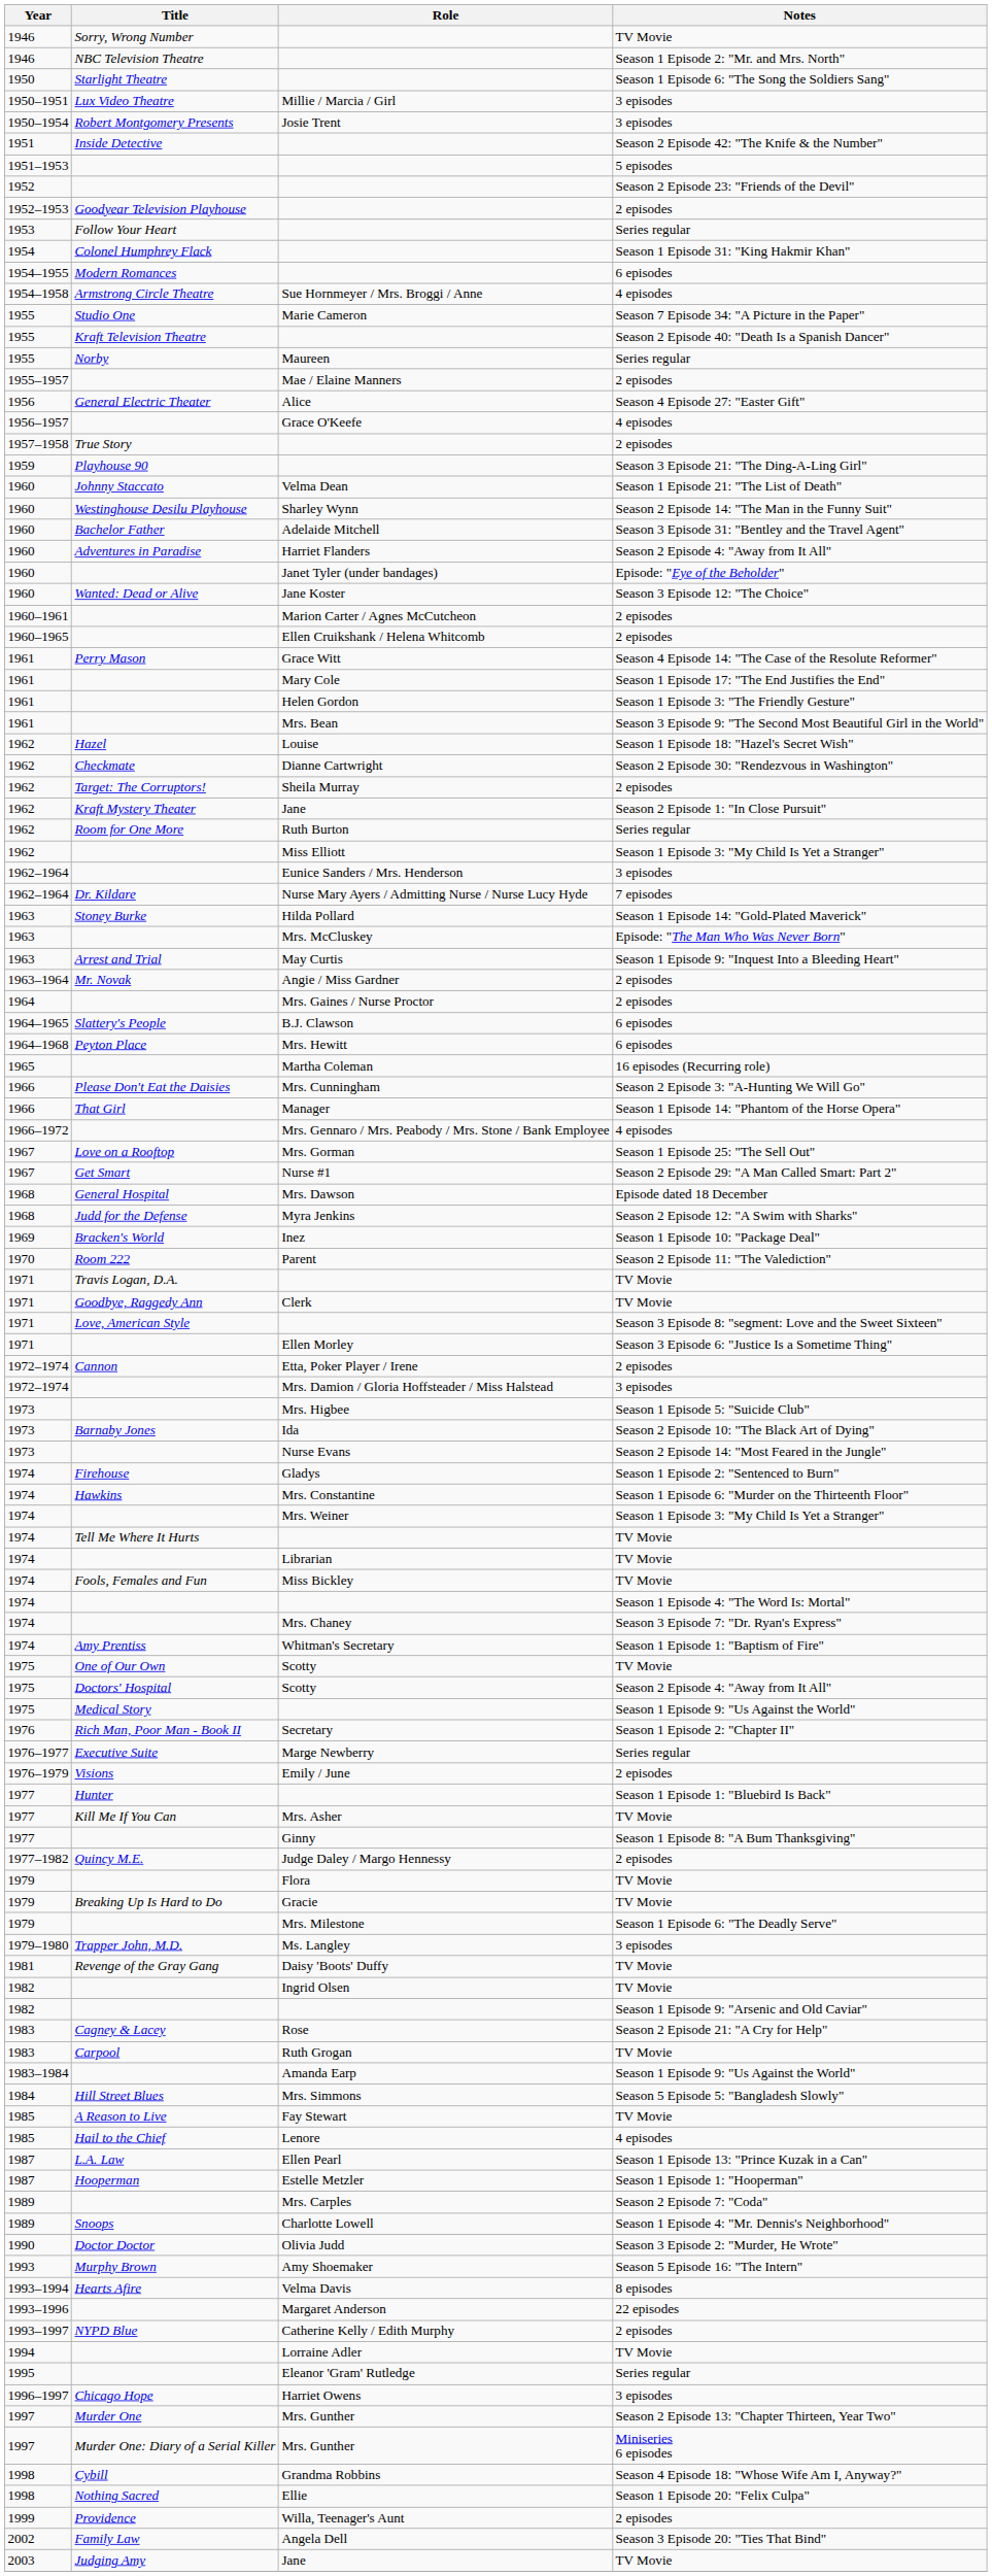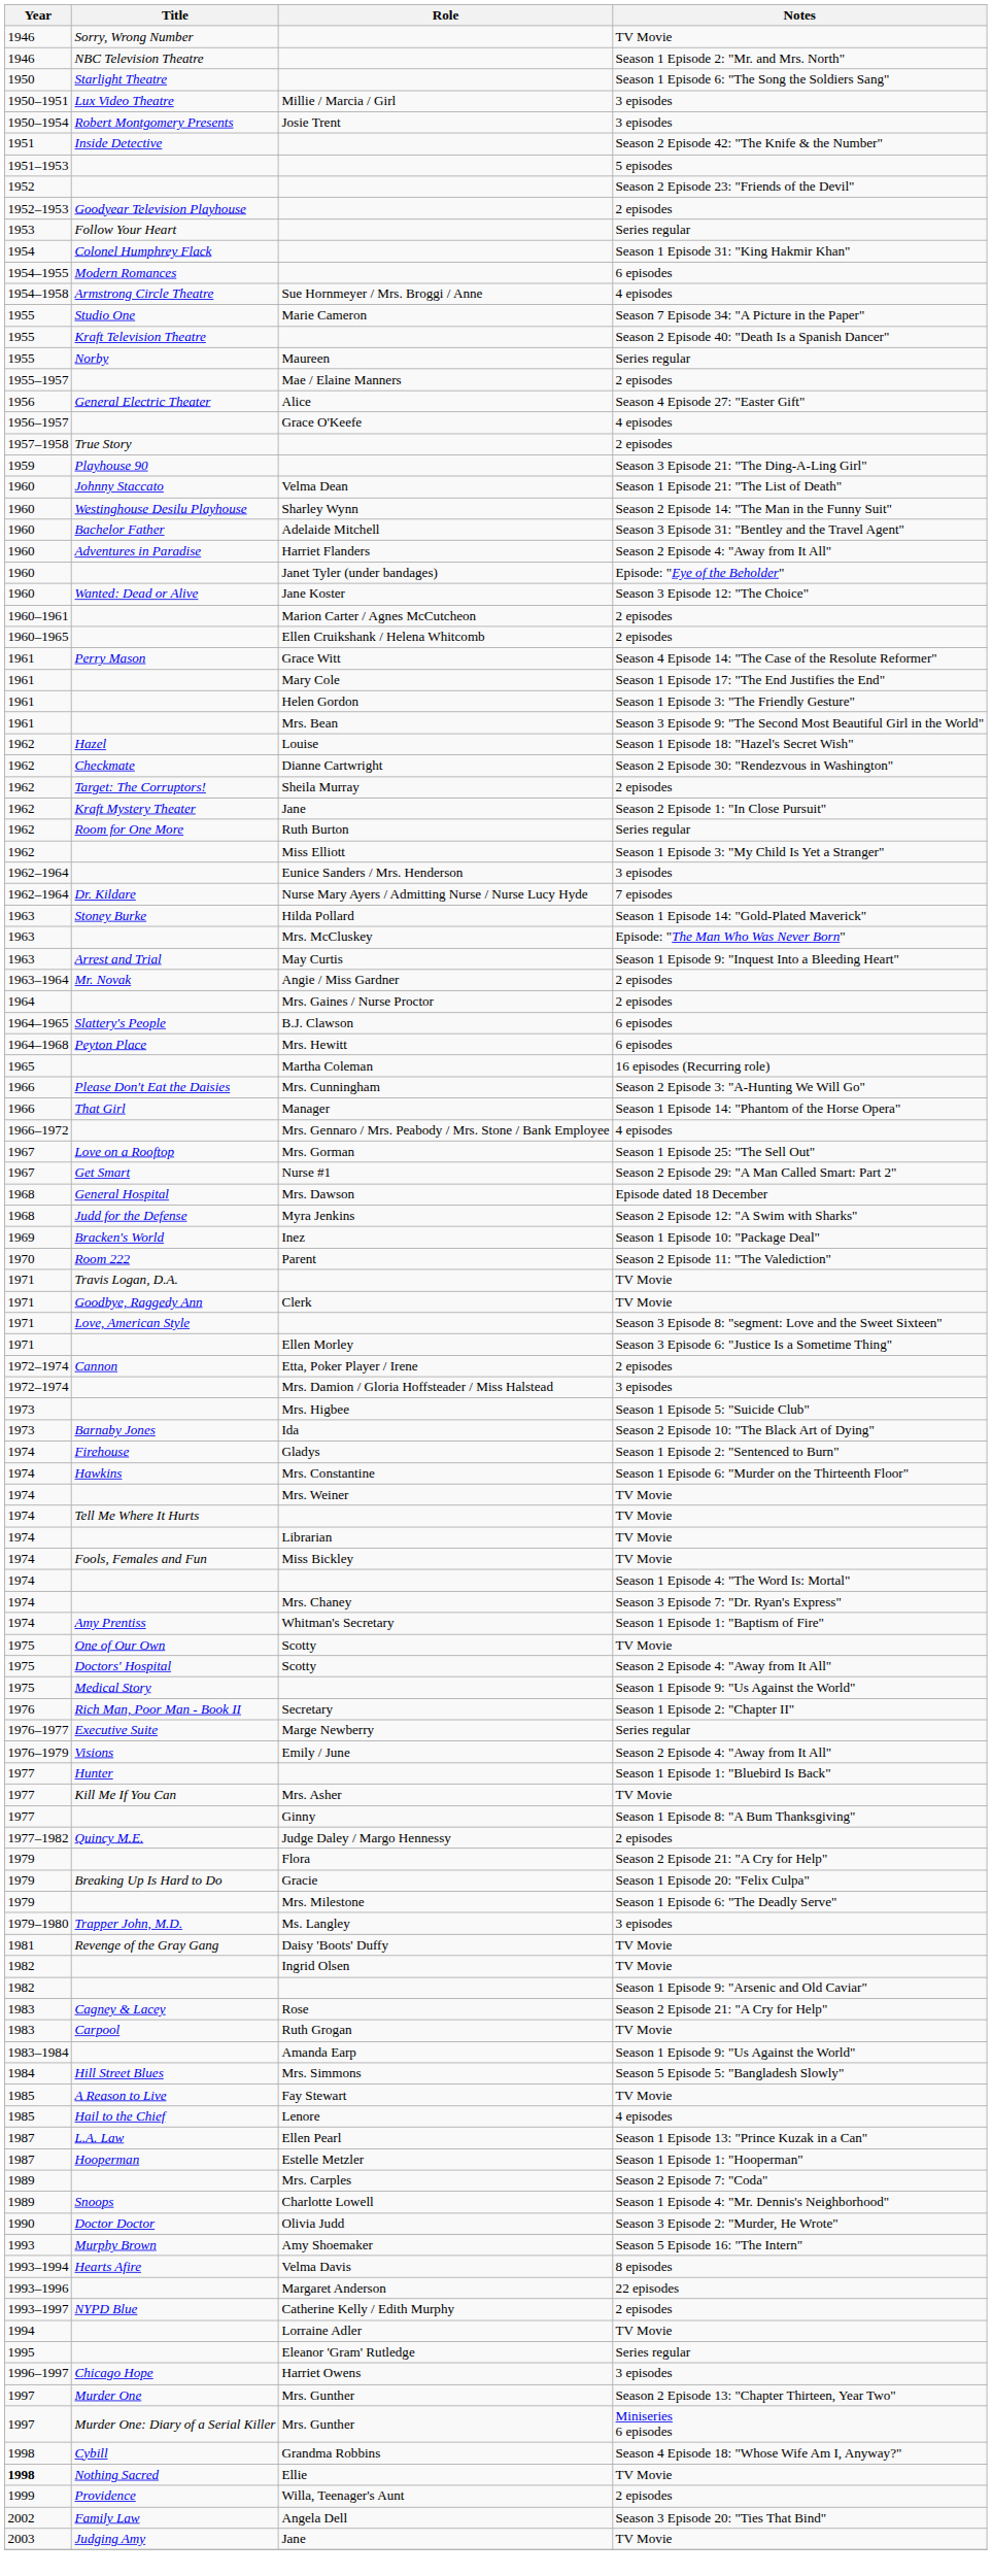- row: 1973 | Nurse Evans | Season 2 Episode 14: "Most Feared in the Jungle"
Mrs. Weiner | Notes: Season 1 Episode 3: "My Child Is Yet a Stranger" -> TV Movie
Emily / June | Notes: 2 episodes -> Season 2 Episode 4: "Away from It All"
Flora | Notes: TV Movie -> Season 2 Episode 21: "A Cry for Help"
Gracie | Notes: TV Movie -> Season 1 Episode 20: "Felix Culpa"
Ellie | Year: normal -> bold
Ellie | Notes: Season 1 Episode 20: "Felix Culpa" -> TV Movie
